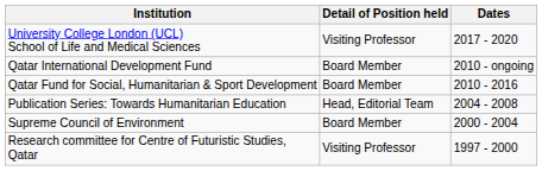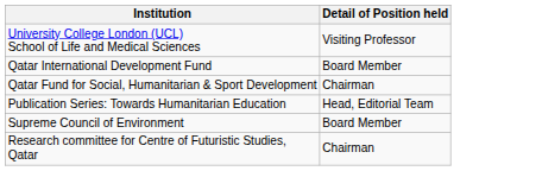- column: Dates | 2017 - 2020 | 2010 - ongoing | 2010 - 2016 | 2004 - 2008 | 2000 - 2004 | 1997 - 2000
Qatar Fund for Social, Humanitarian & Sport Development | Detail of Position held: Board Member -> Chairman
Research committee for Centre of Futuristic Studies, Qatar | Detail of Position held: Visiting Professor -> Chairman
